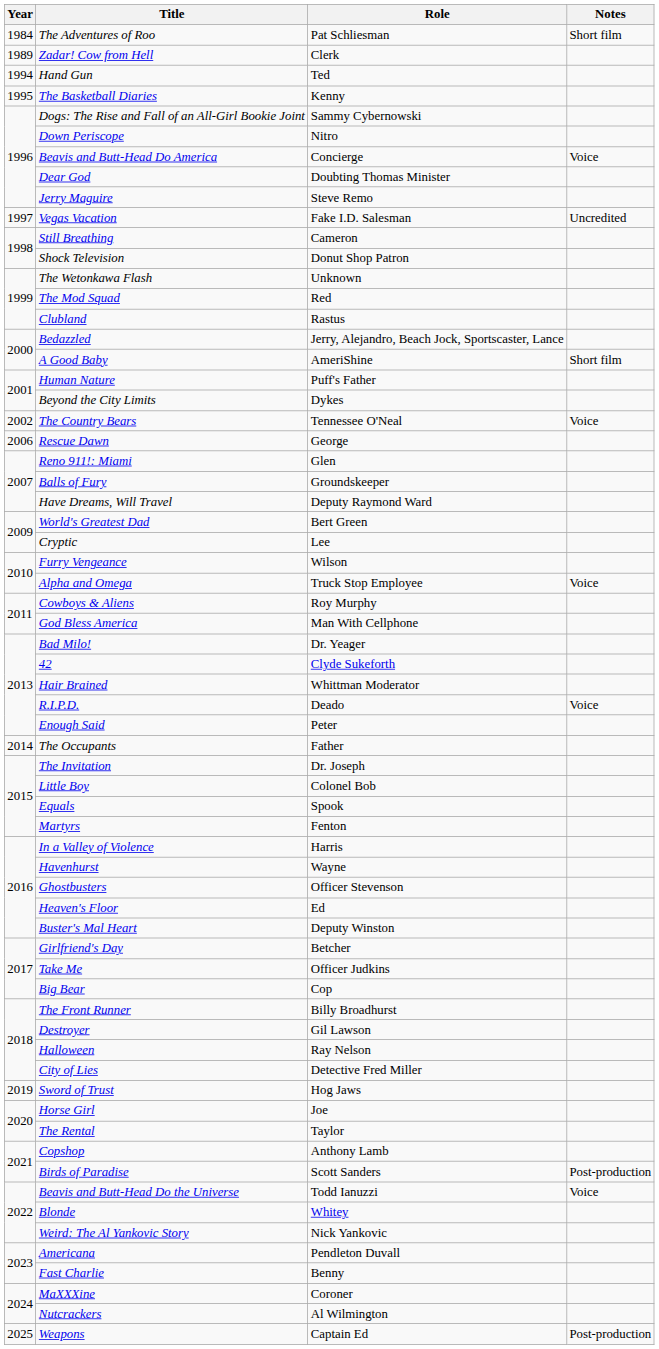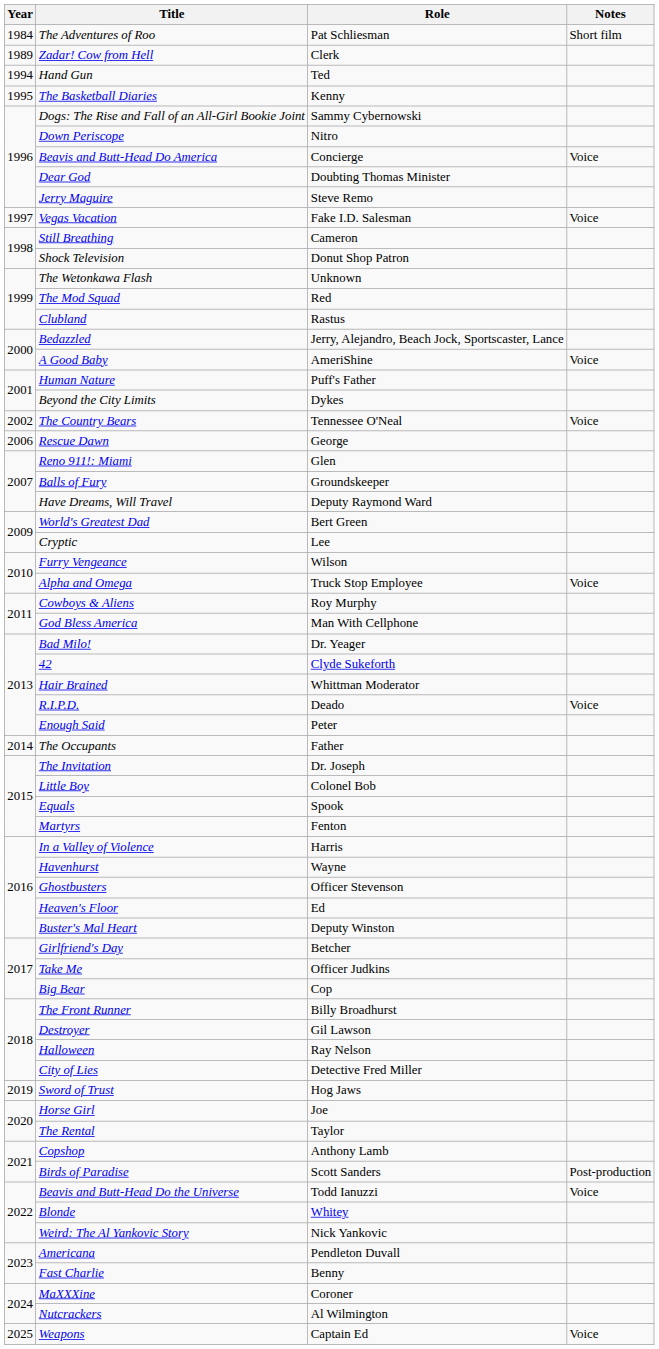Vegas Vacation | Notes: Uncredited -> Voice
A Good Baby | Notes: Short film -> Voice
Weapons | Notes: Post-production -> Voice
